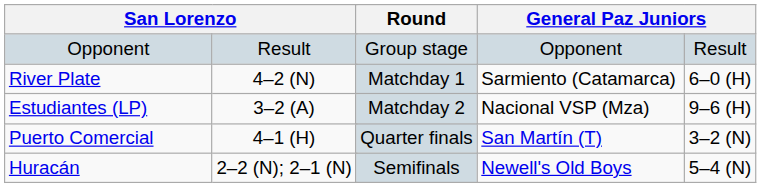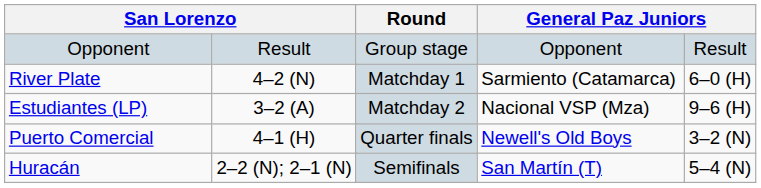Puerto Comercial | column 5: San Martín (T) -> Newell's Old Boys
Huracán | column 5: Newell's Old Boys -> San Martín (T)
